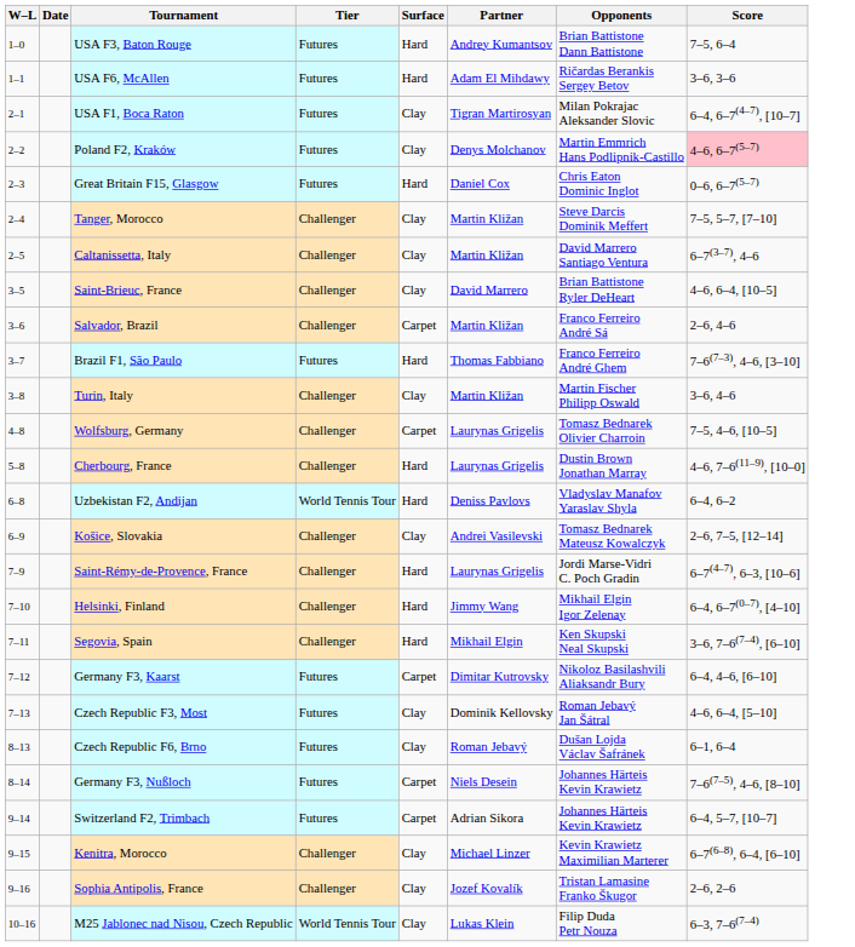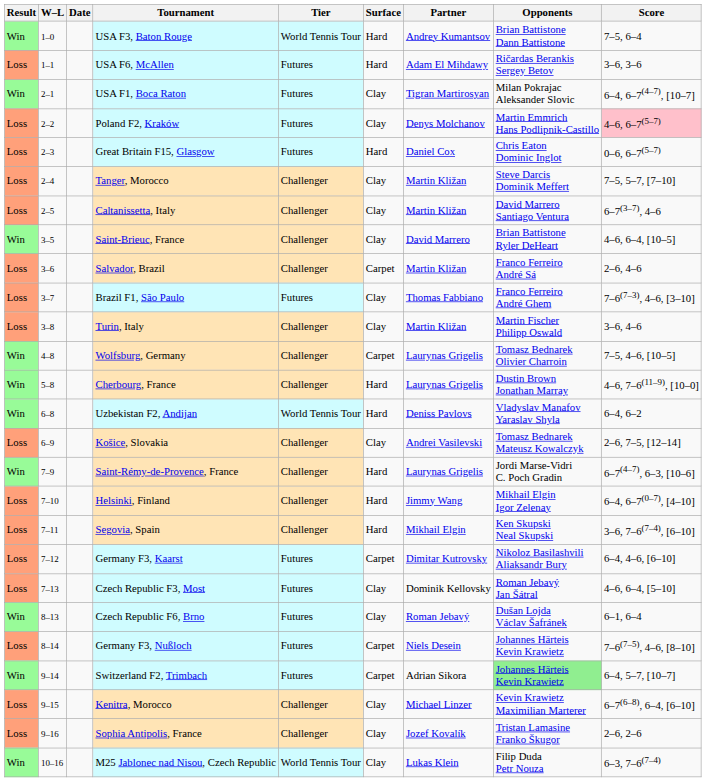+ column: Result | Win | Loss | Win | Loss | Loss | Loss | Loss | Win | Loss | Loss | Loss | Win | Win | Win | Loss | Win | Loss | Loss | Loss | Loss | Win | Loss | Win | Loss | Loss | Win
USA F3, Baton Rouge | Tier: Futures -> World Tennis Tour
Brazil F1, São Paulo | Surface: Hard -> Clay
Switzerland F2, Trimbach | Opponents: no background -> lightgreen background
